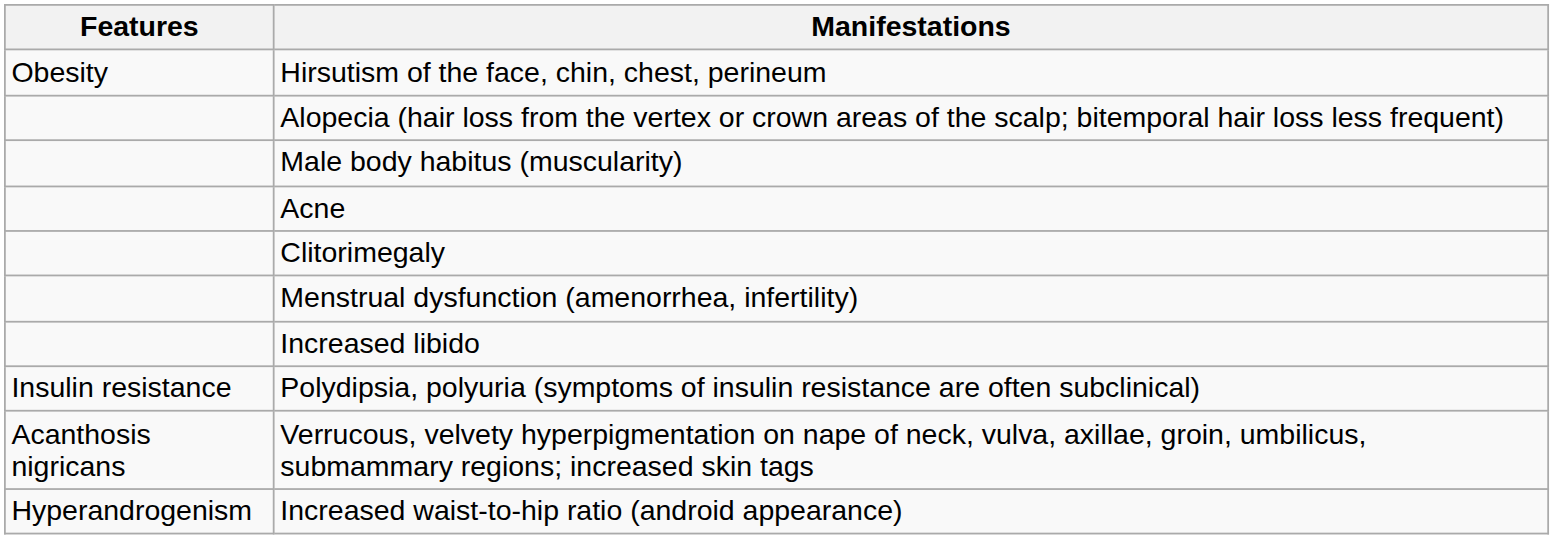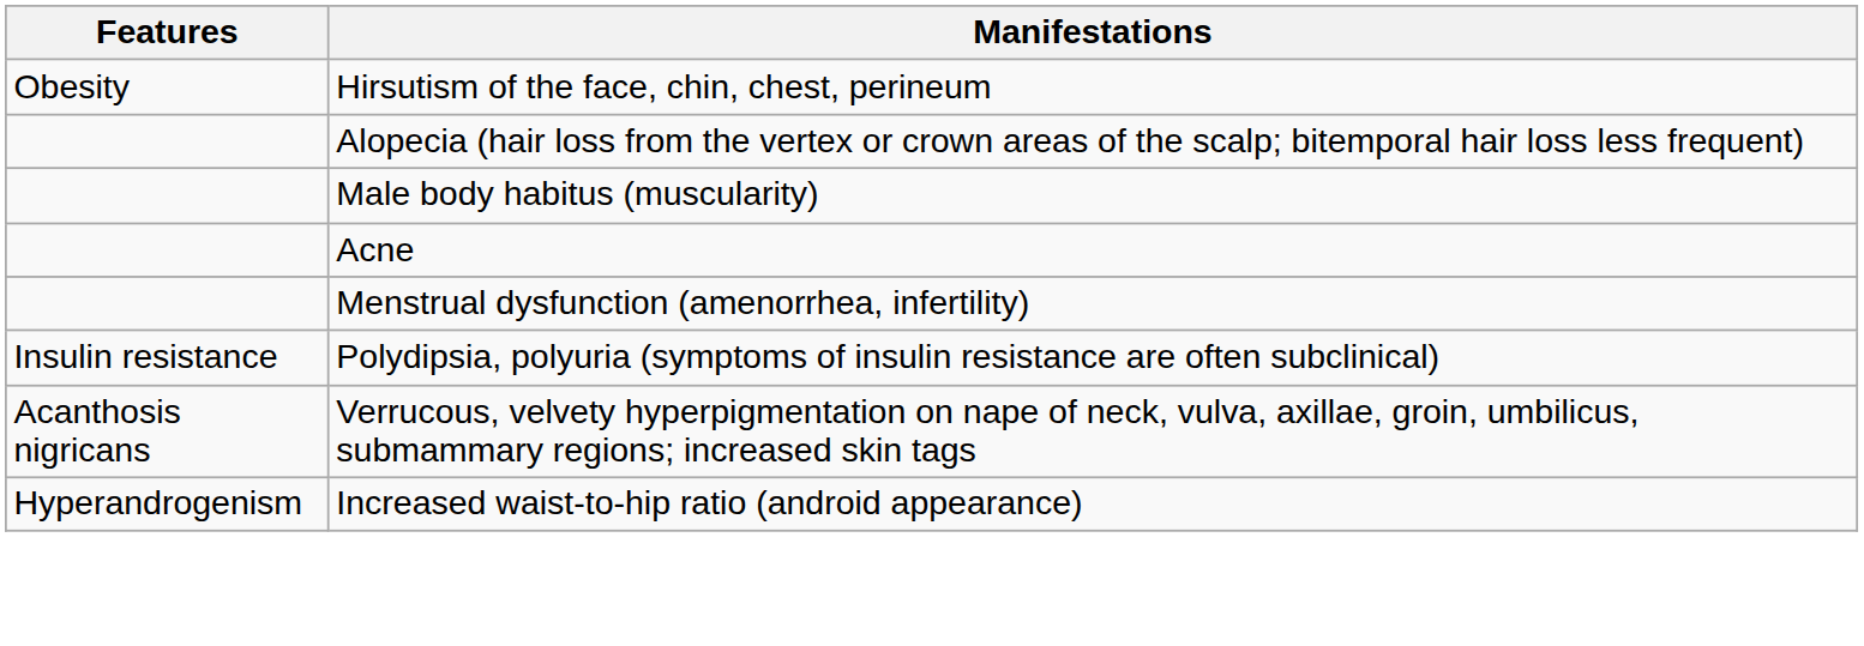- row: Clitorimegaly
- row: Increased libido
